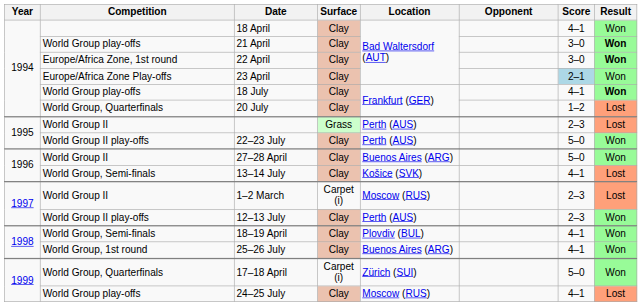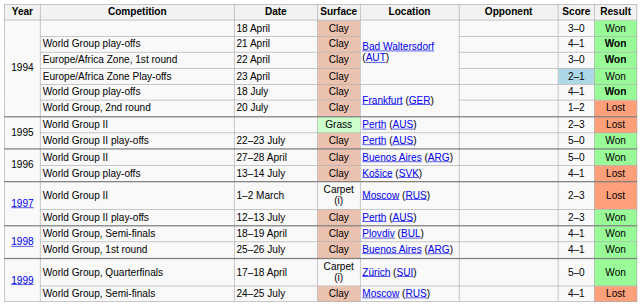18 April | Score: 4–1 -> 3–0
21 April | Score: 3–0 -> 4–1
20 July | Competition: World Group, Quarterfinals -> World Group, 2nd round
13–14 July | Competition: World Group, Semi-finals -> World Group play-offs
24–25 July | Competition: World Group play-offs -> World Group, Semi-finals
